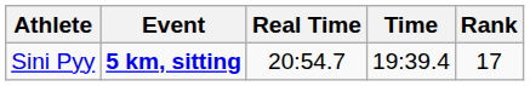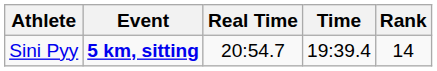Sini Pyy | Rank: 17 -> 14
